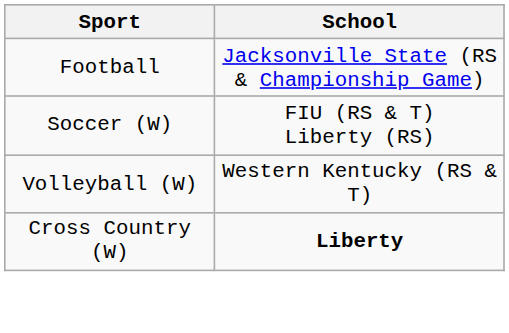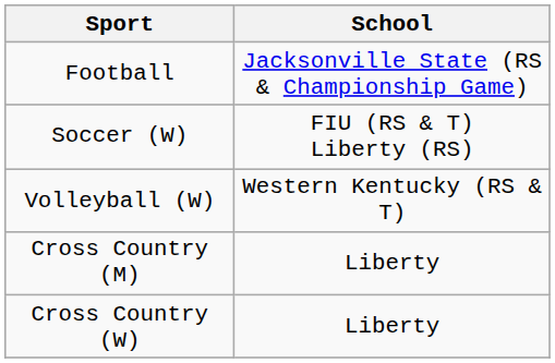+ row: Cross Country (M) | Liberty
Cross Country (W) | School: bold -> normal
